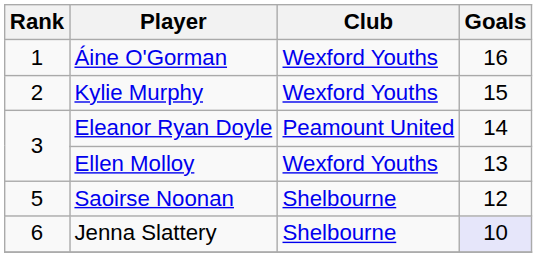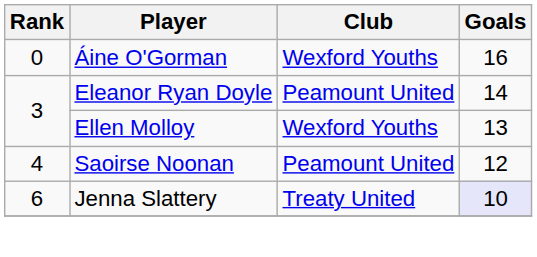Áine O'Gorman | Rank: 1 -> 0
- row: 2 | Kylie Murphy | Wexford Youths | 15
Saoirse Noonan | Rank: 5 -> 4
Saoirse Noonan | Club: Shelbourne -> Peamount United
Jenna Slattery | Club: Shelbourne -> Treaty United
